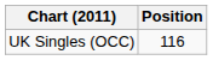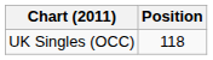UK Singles (OCC) | Position: 116 -> 118
